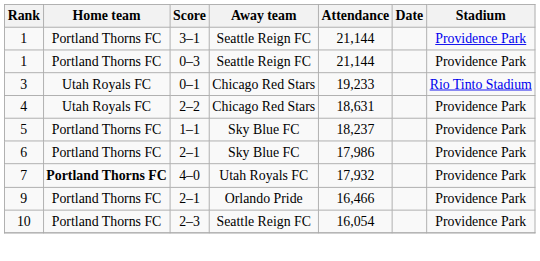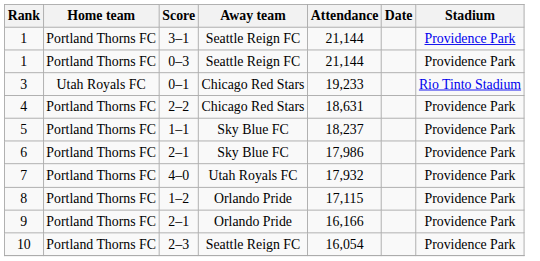4 | Home team: Utah Royals FC -> Portland Thorns FC
7 | Home team: bold -> normal
+ row: 8 | Portland Thorns FC | 1–2 | Orlando Pride | 17,115 | Providence Park
9 | Attendance: 16,466 -> 16,166
